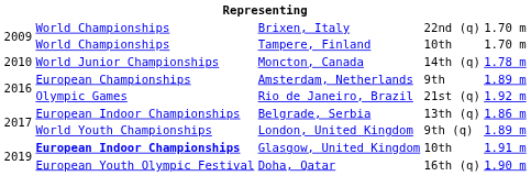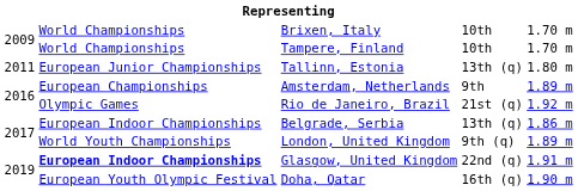Brixen, Italy | column 4: 22nd (q) -> 10th
- row: 2010 | World Junior Championships | Moncton, Canada | 14th (q) | 1.78 m
+ row: 2011 | European Junior Championships | Tallinn, Estonia | 13th (q) | 1.80 m
Glasgow, United Kingdom | column 4: 10th -> 22nd (q)
